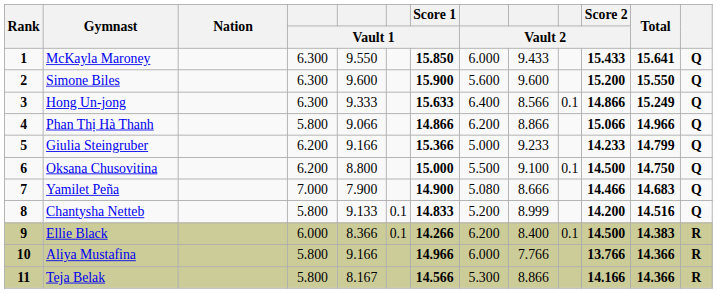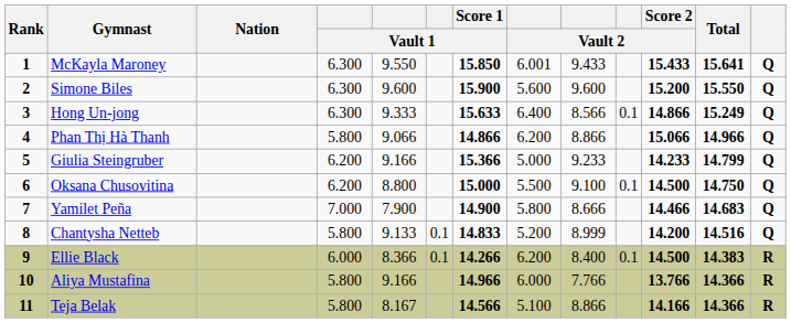McKayla Maroney | column 8: 6.000 -> 6.001
Yamilet Peña | column 8: 5.080 -> 5.800
Teja Belak | column 8: 5.300 -> 5.100
